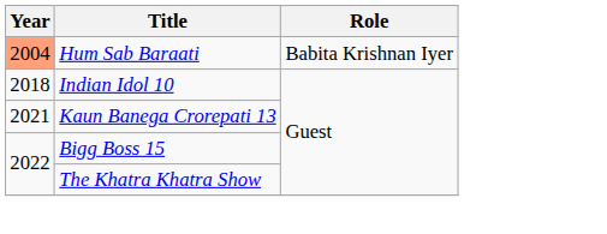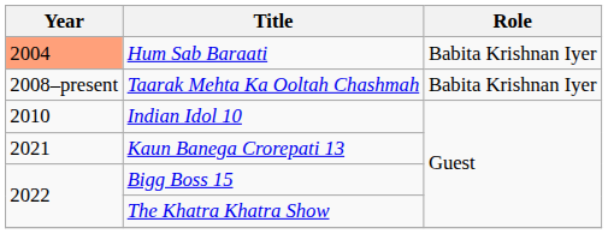+ row: 2008–present | Taarak Mehta Ka Ooltah Chashmah | Babita Krishnan Iyer
Indian Idol 10 | Year: 2018 -> 2010
